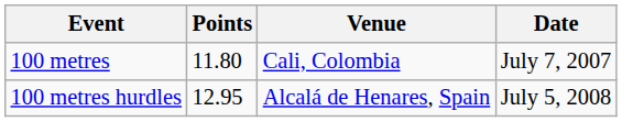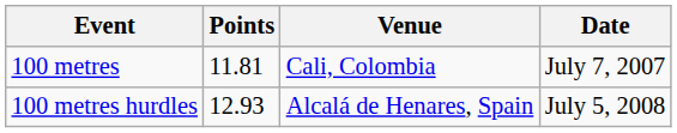100 metres | Points: 11.80 -> 11.81
100 metres hurdles | Points: 12.95 -> 12.93
